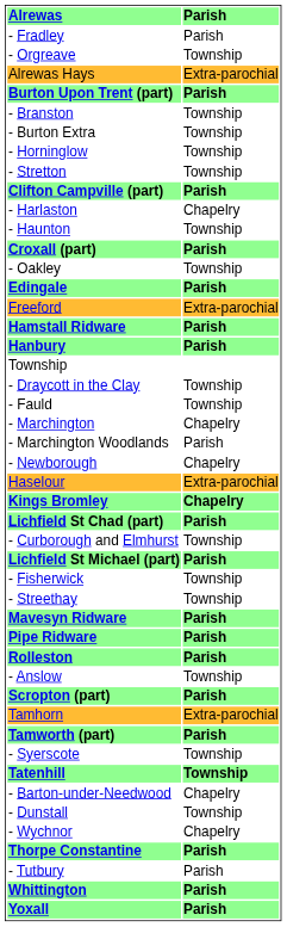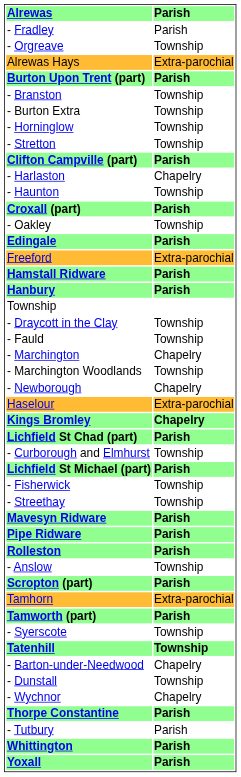- Marchington Woodlands | column 2: Parish -> Township
